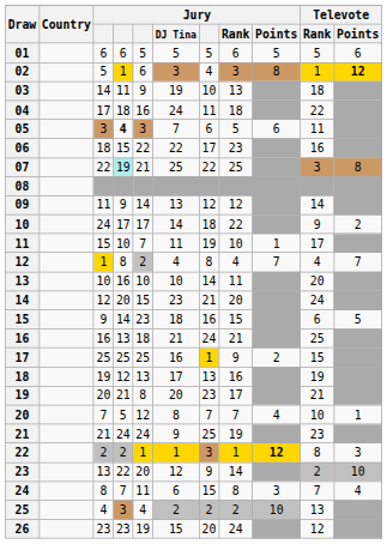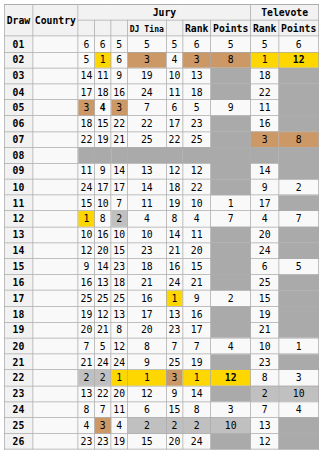05 | Jury / Points: 6 -> 9
07 | column 4: paleturquoise background -> no background
